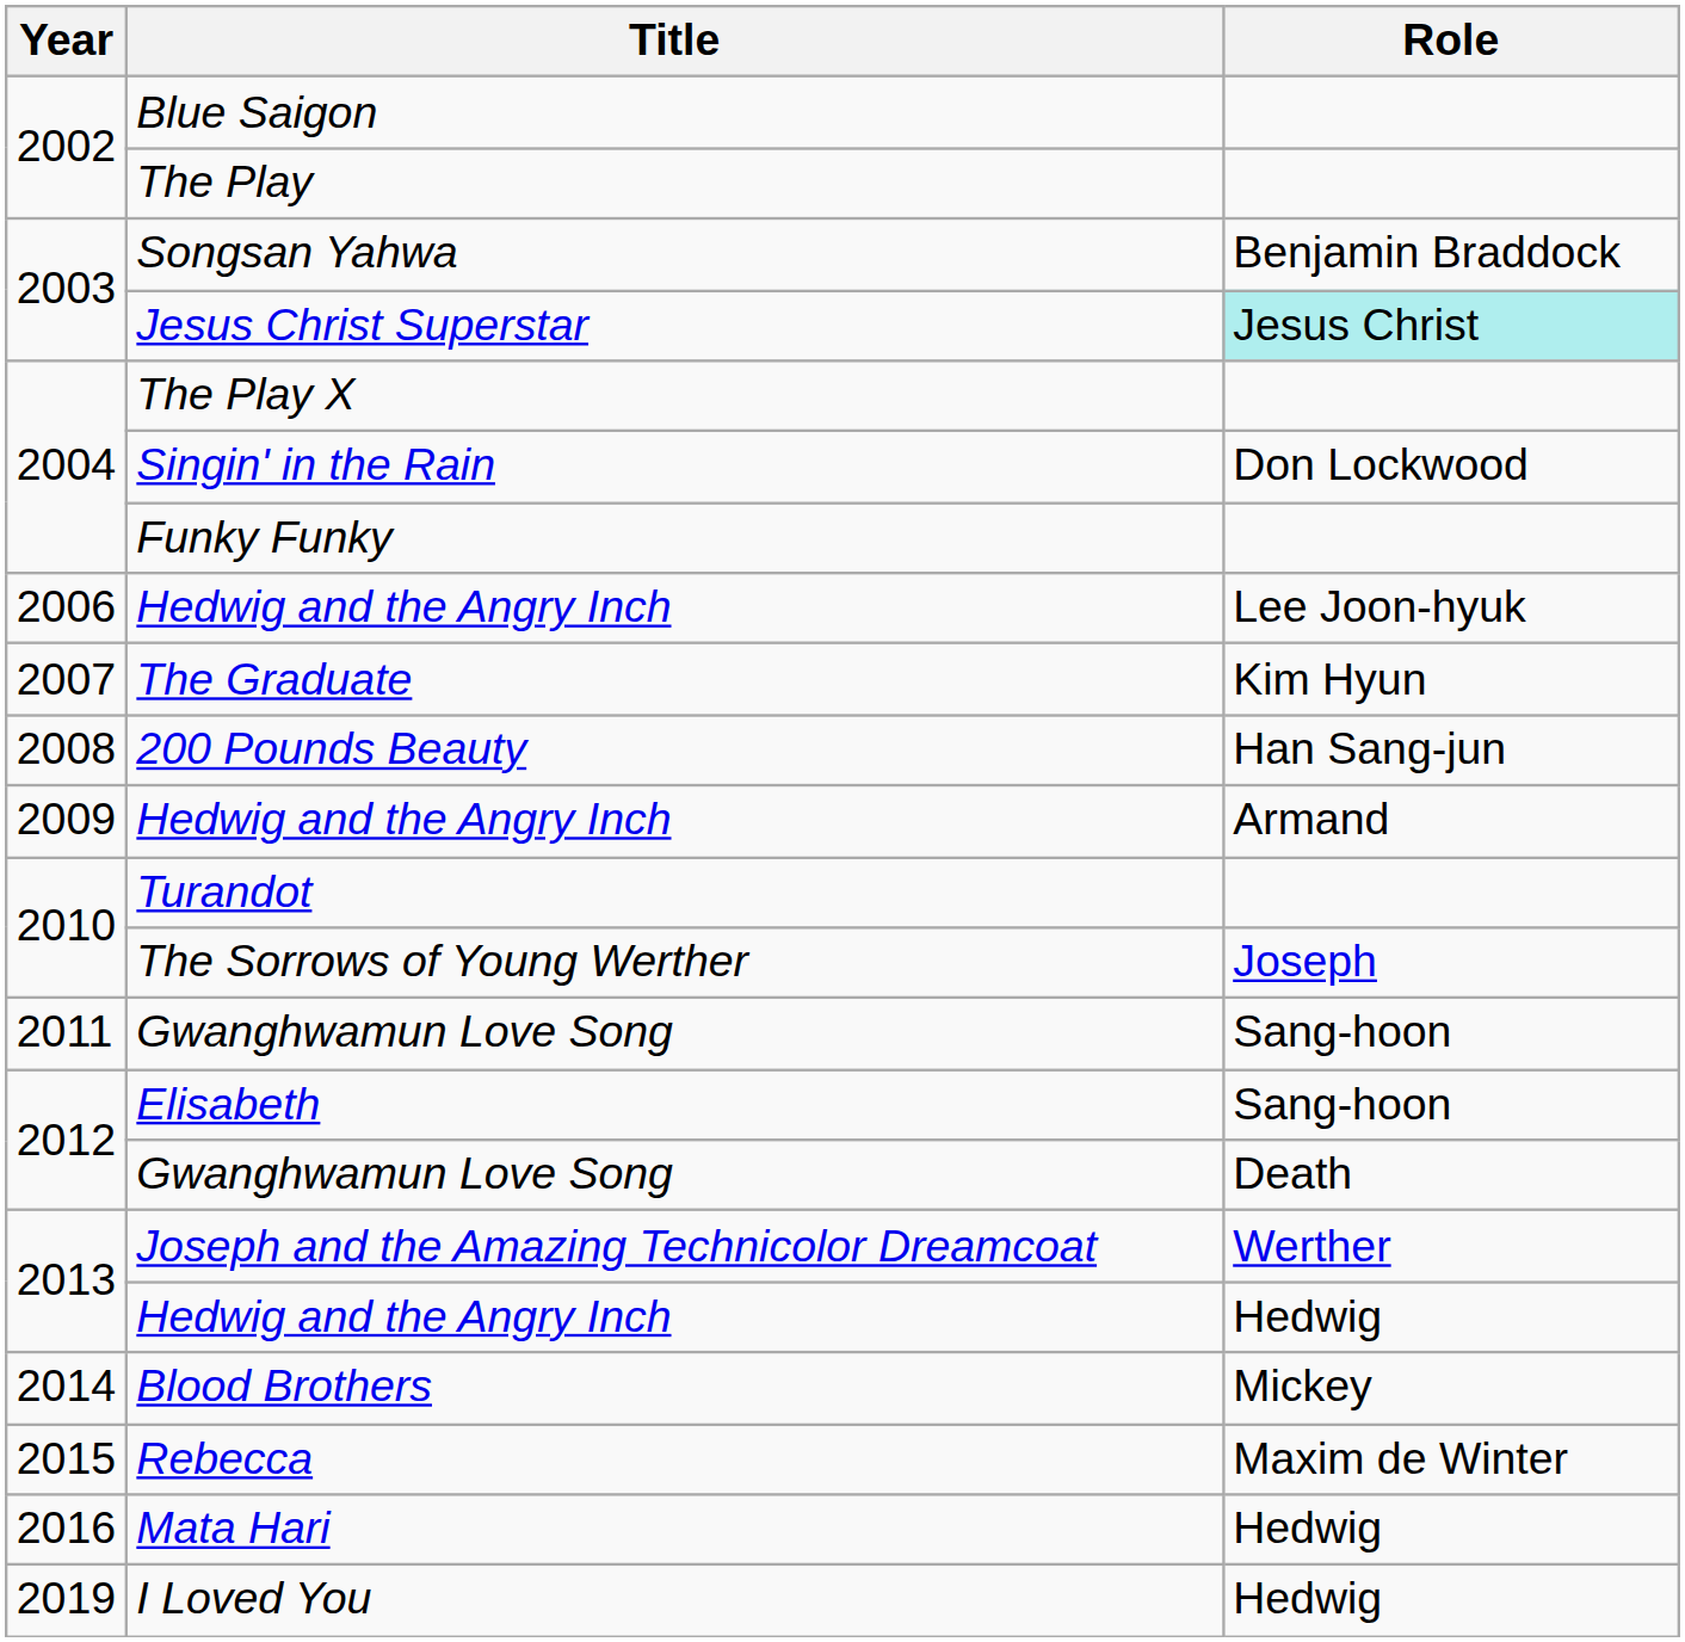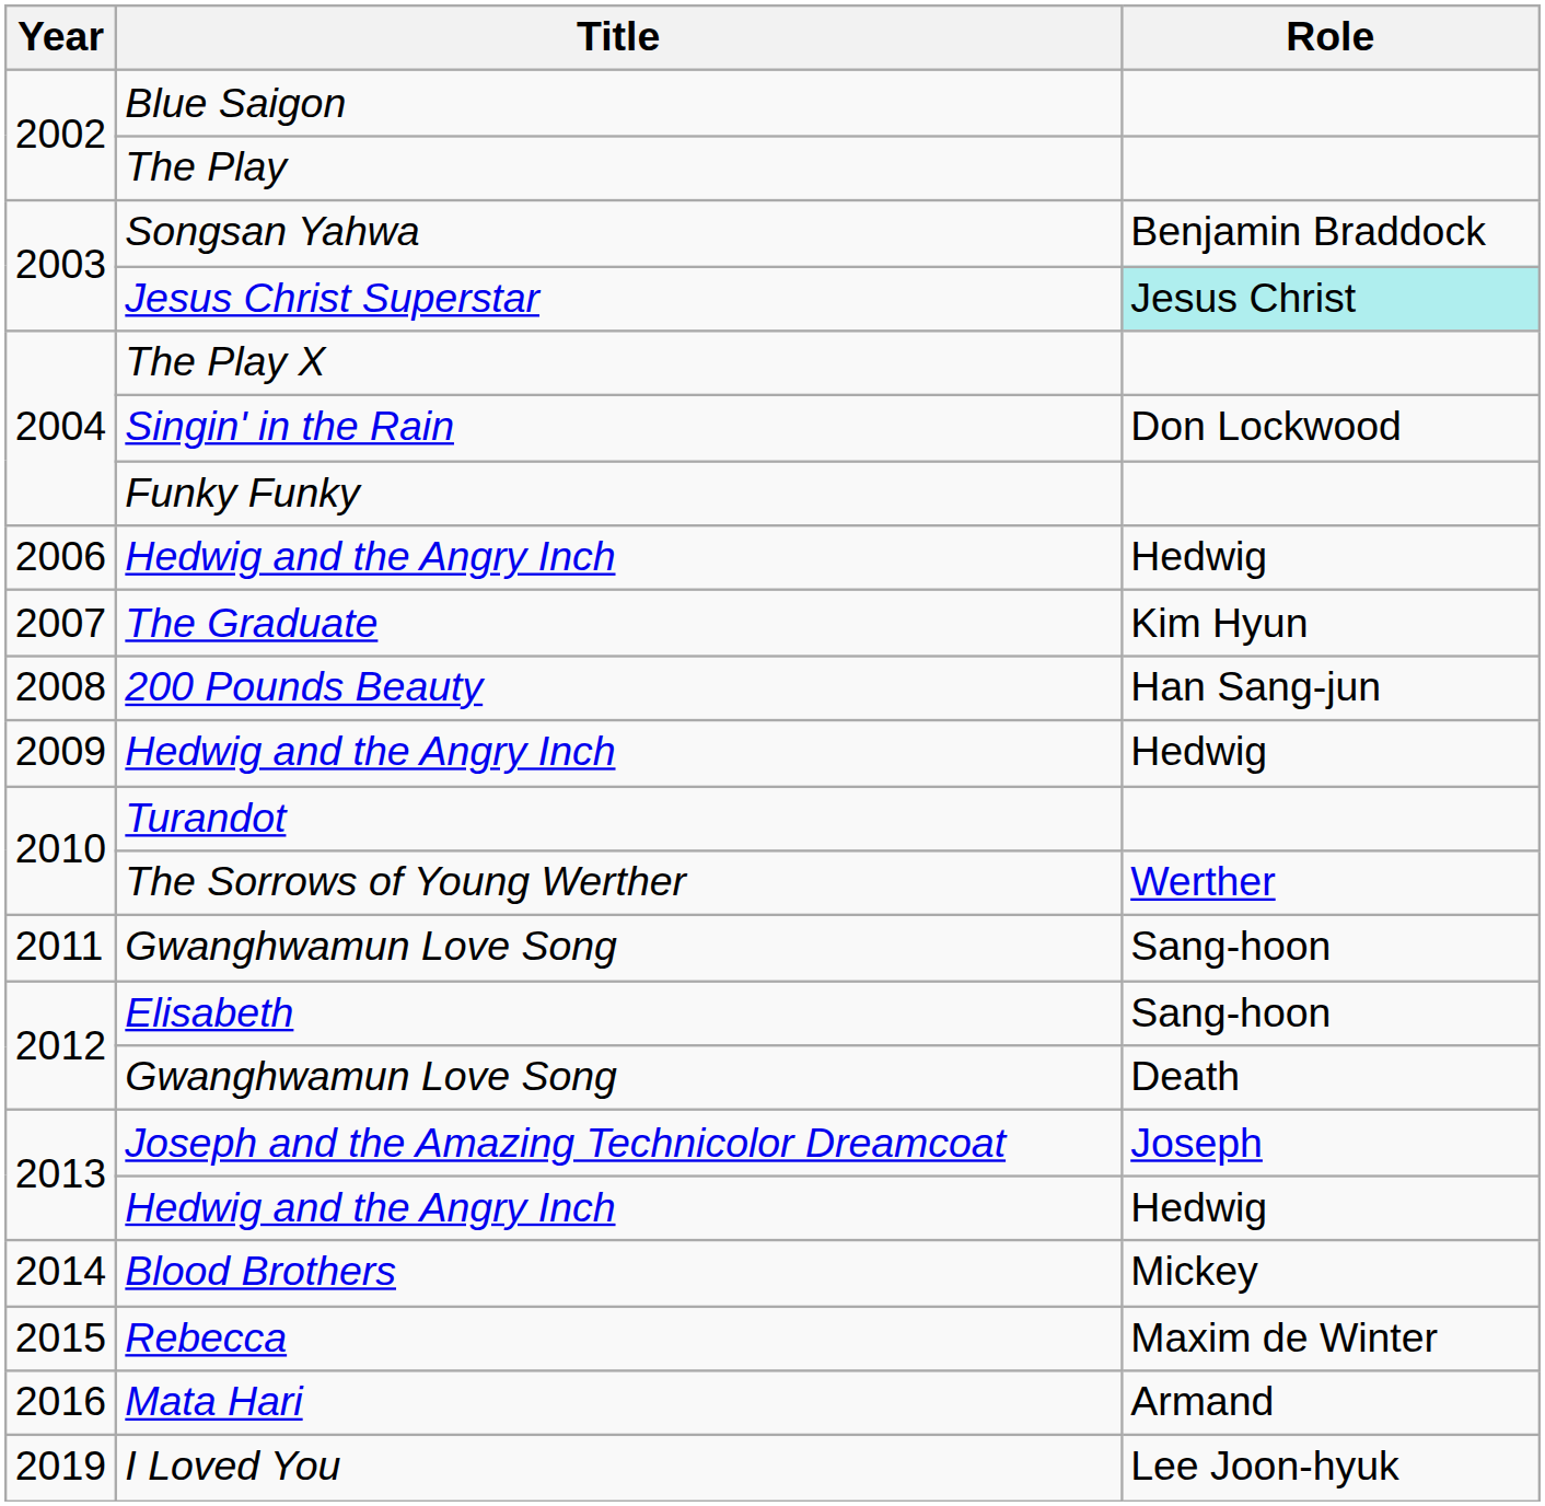2006 / Hedwig and the Angry Inch | Role: Lee Joon-hyuk -> Hedwig
2009 / Hedwig and the Angry Inch | Role: Armand -> Hedwig
The Sorrows of Young Werther | Role: Joseph -> Werther
Joseph and the Amazing Technicolor Dreamcoat | Role: Werther -> Joseph
Mata Hari | Role: Hedwig -> Armand
I Loved You | Role: Hedwig -> Lee Joon-hyuk
